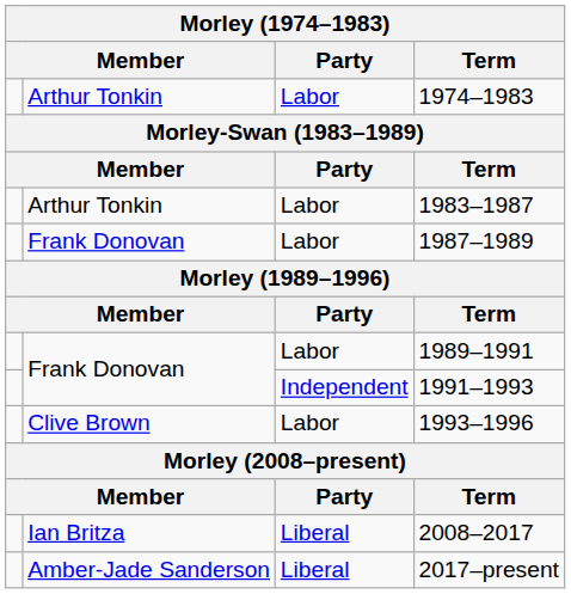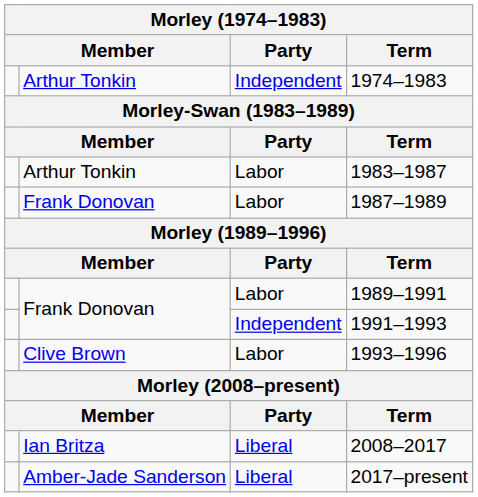1974–1983 | Party: Labor -> Independent
